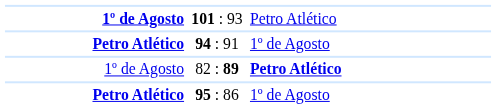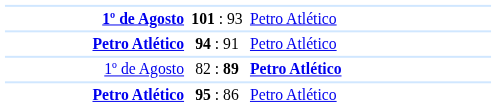94 : 91 | column 3: 1º de Agosto -> Petro Atlético
95 : 86 | column 3: 1º de Agosto -> Petro Atlético
